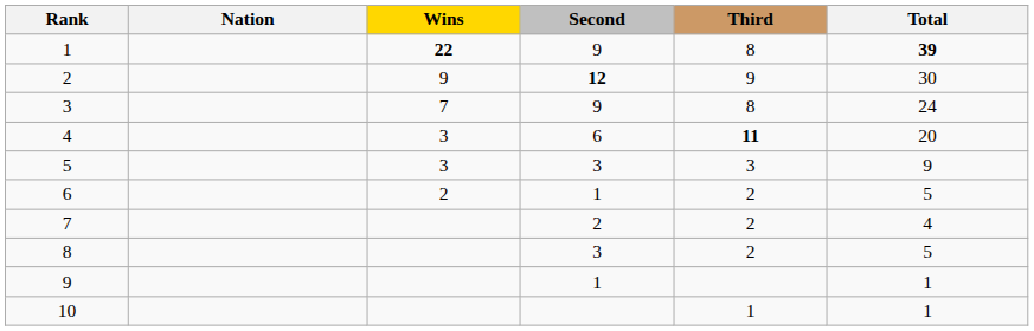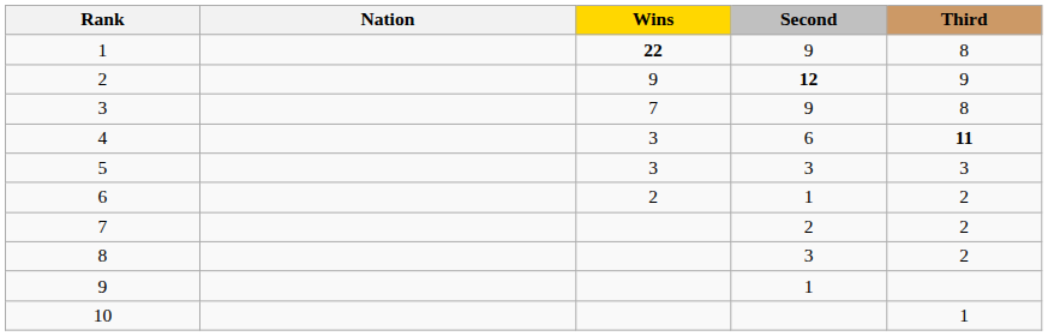- column: Total | 39 | 30 | 24 | 20 | 9 | 5 | 4 | 5 | 1 | 1
